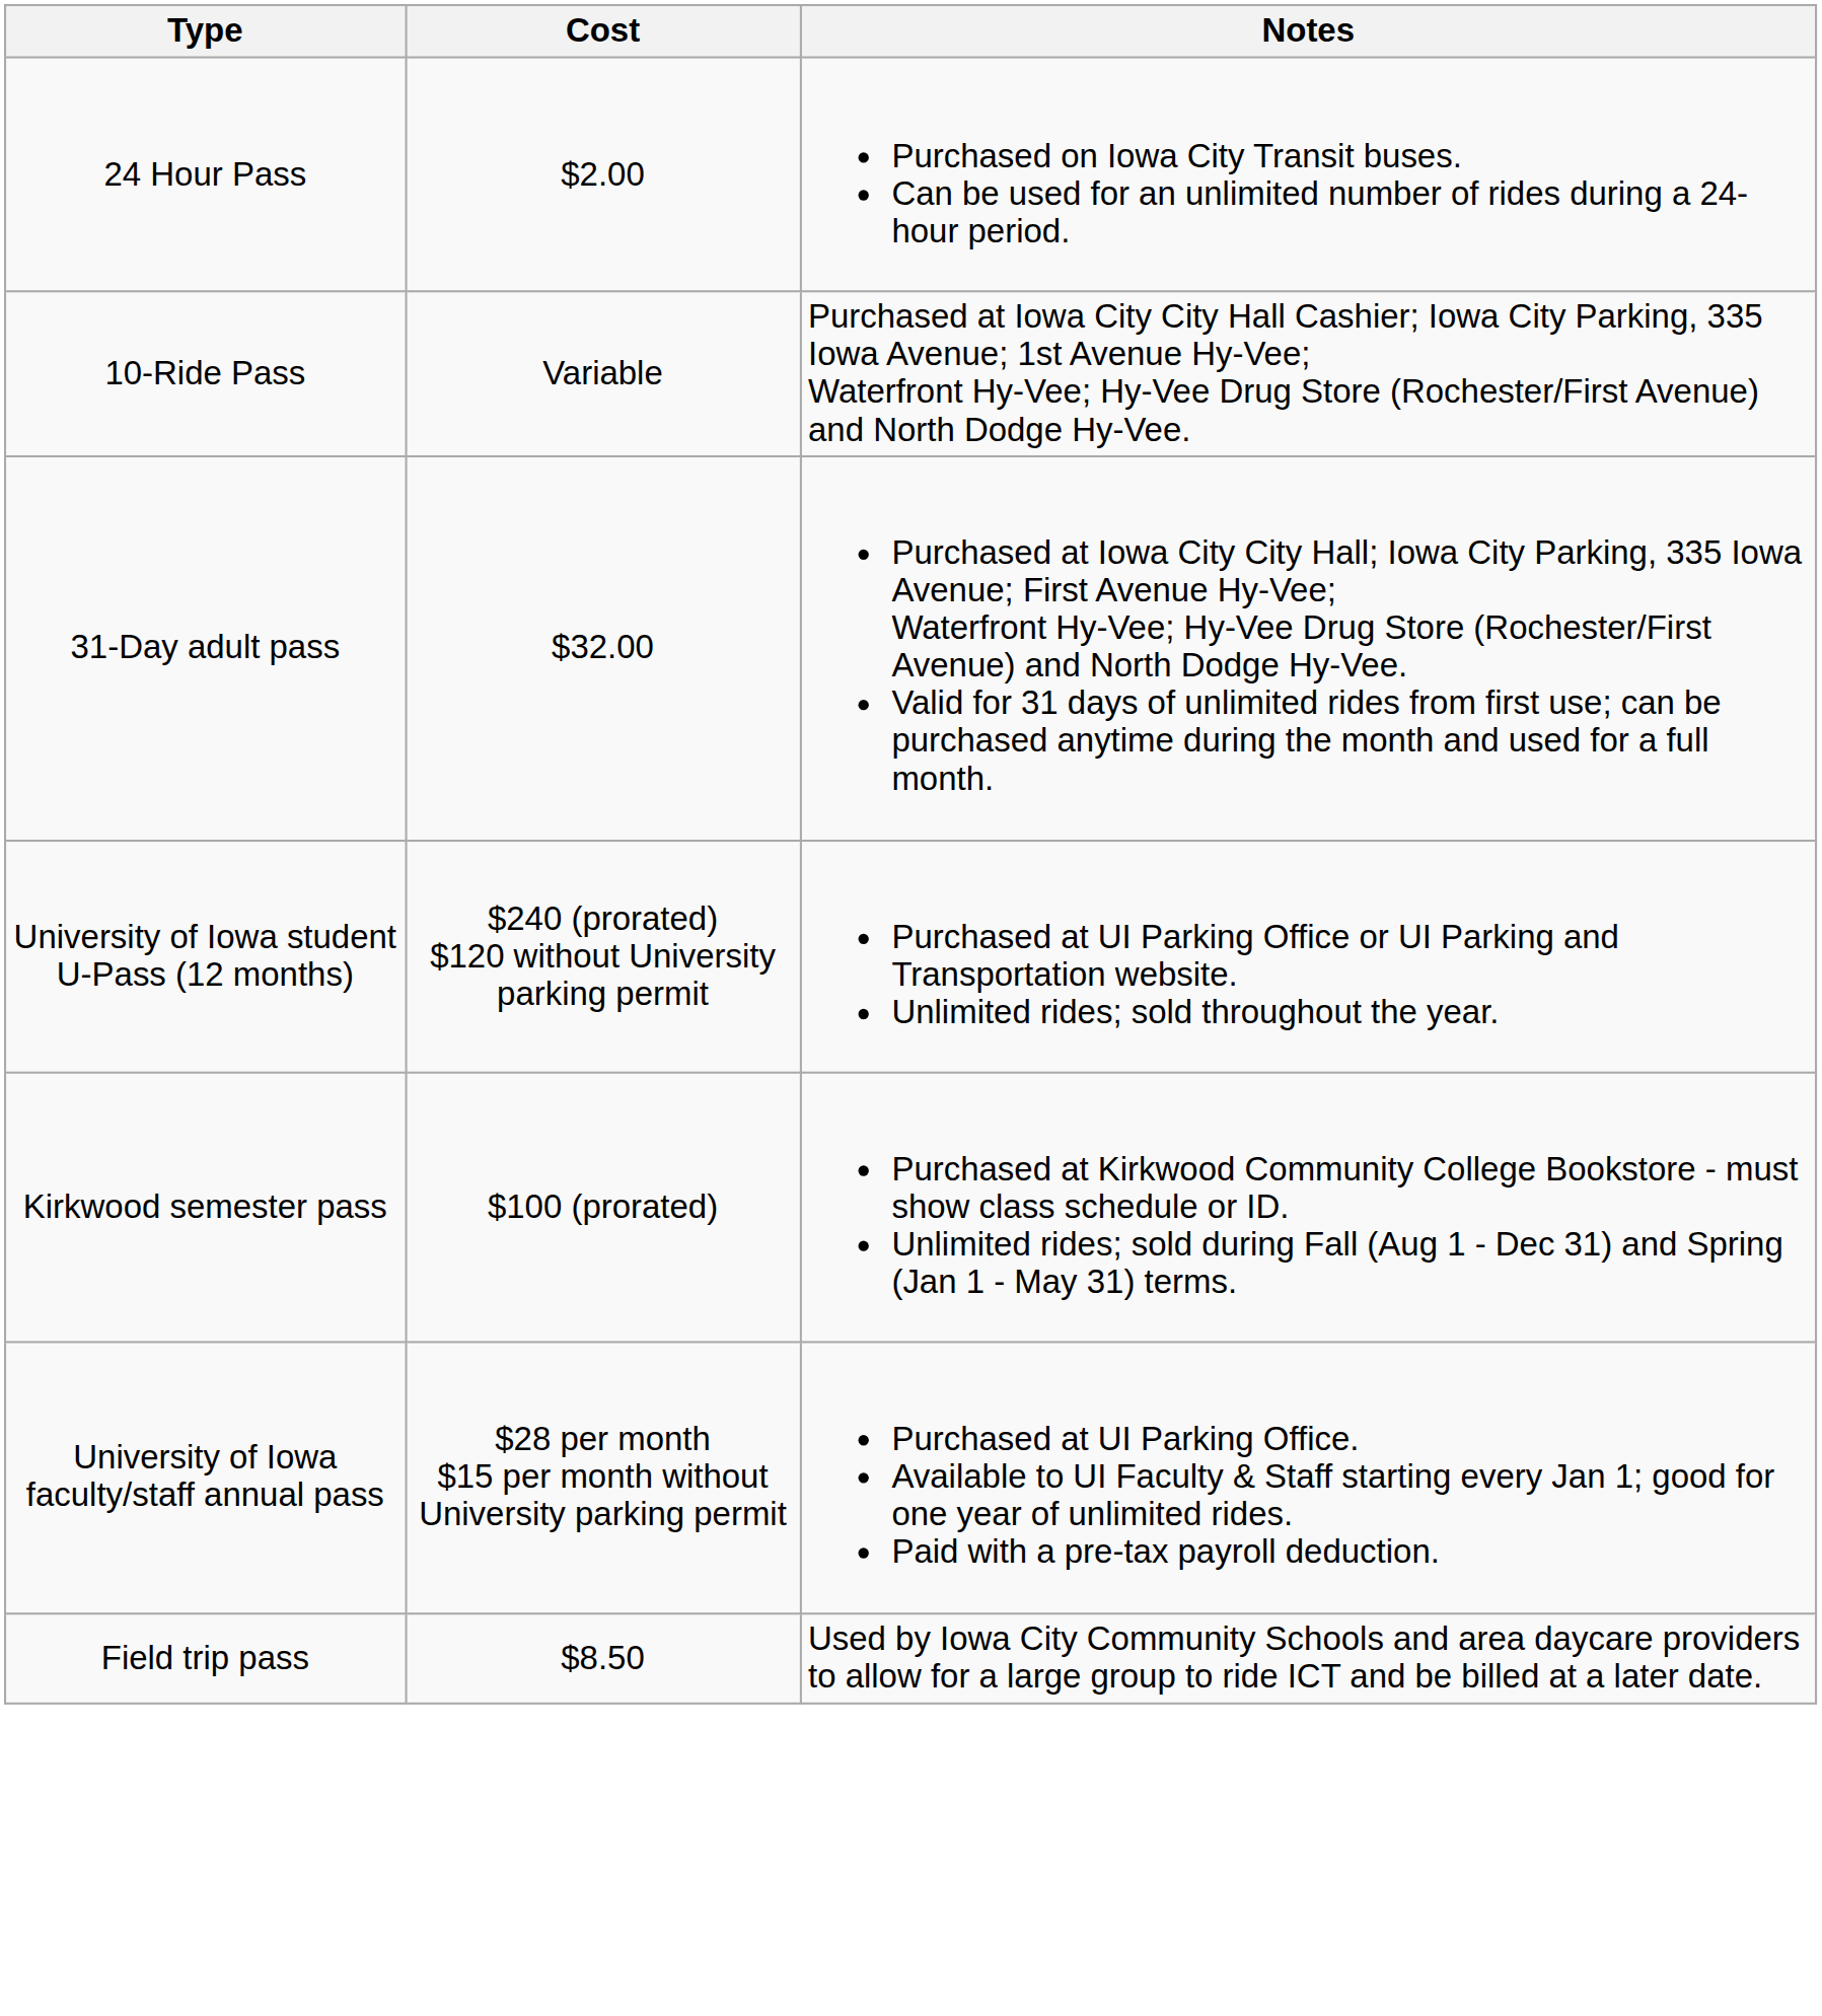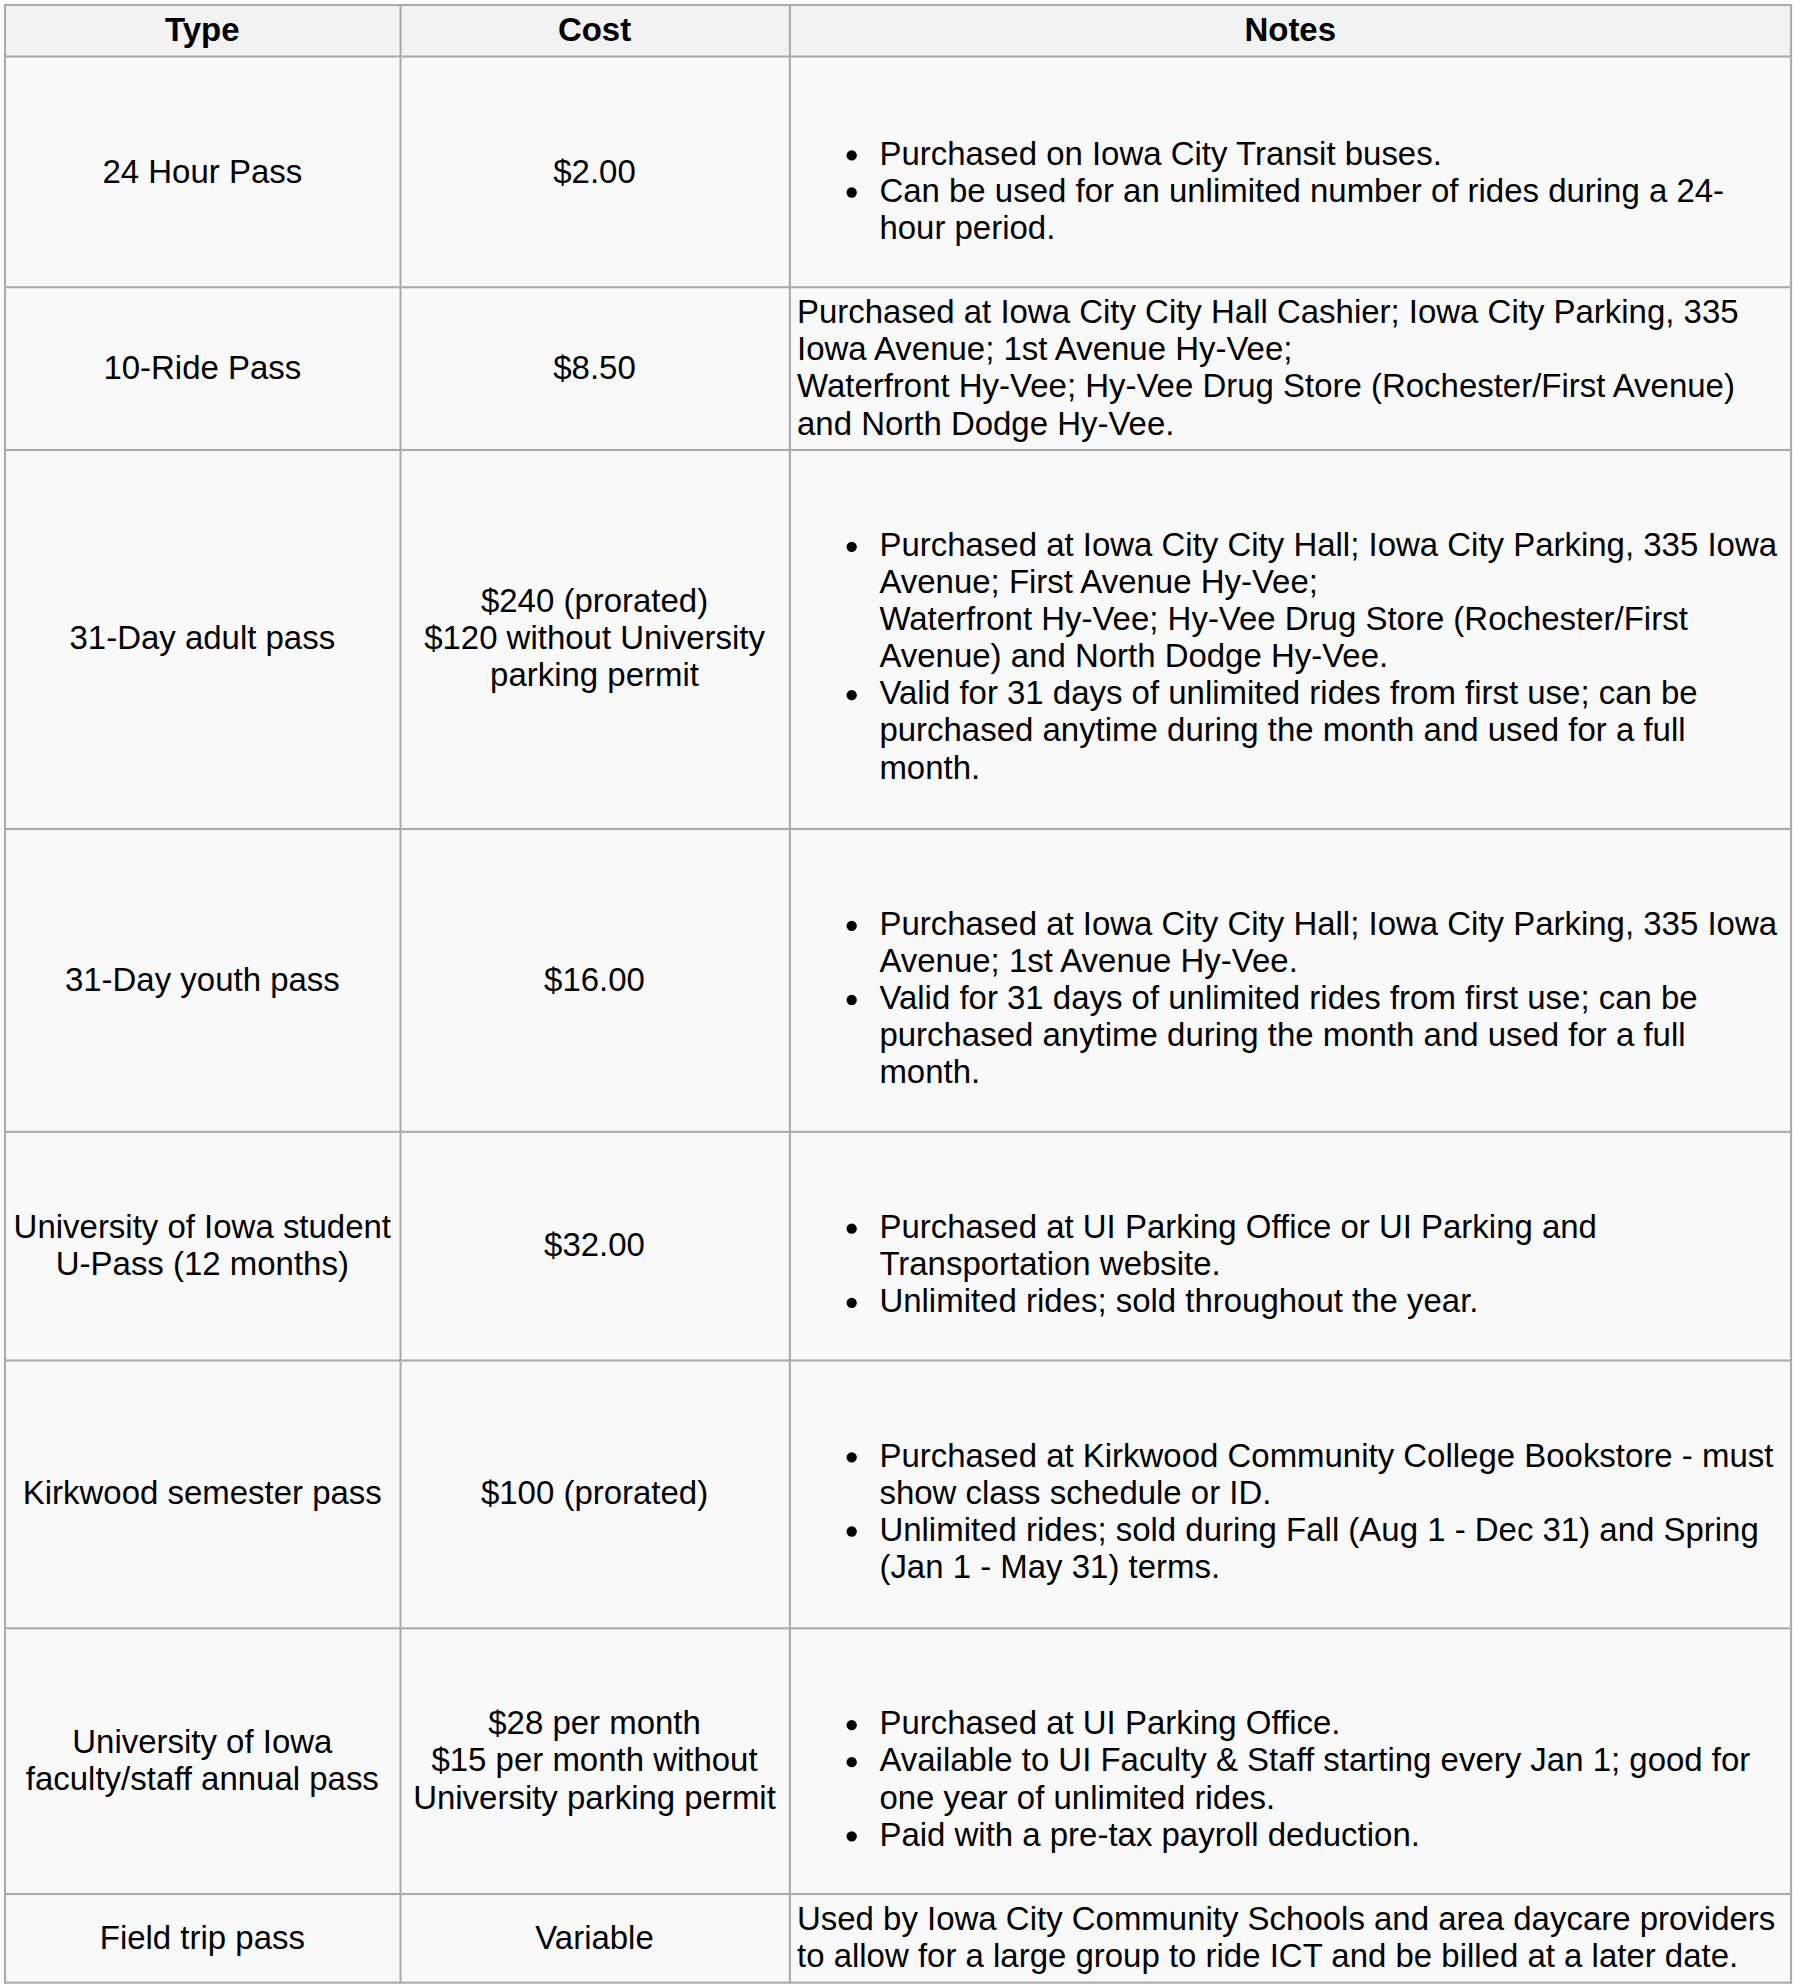10-Ride Pass | Cost: Variable -> $8.50
31-Day adult pass | Cost: $32.00 -> $240 (prorated) $120 without University parking permit
+ row: 31-Day youth pass | $16.00 | Purchased at Iowa City City Hall; Iowa City Parking, 335 Iowa Avenue; 1st Avenue Hy-Vee. Valid for 31 days of unlimited rides from first use; can be purchased anytime during the month and used for a full month.
University of Iowa student U-Pass (12 months) | Cost: $240 (prorated) $120 without University parking permit -> $32.00
Field trip pass | Cost: $8.50 -> Variable
